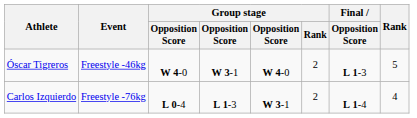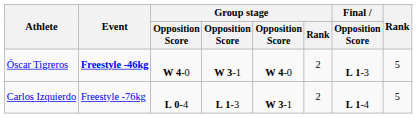Óscar Tigreros | Event: normal -> bold
Carlos Izquierdo | Rank: 4 -> 5
